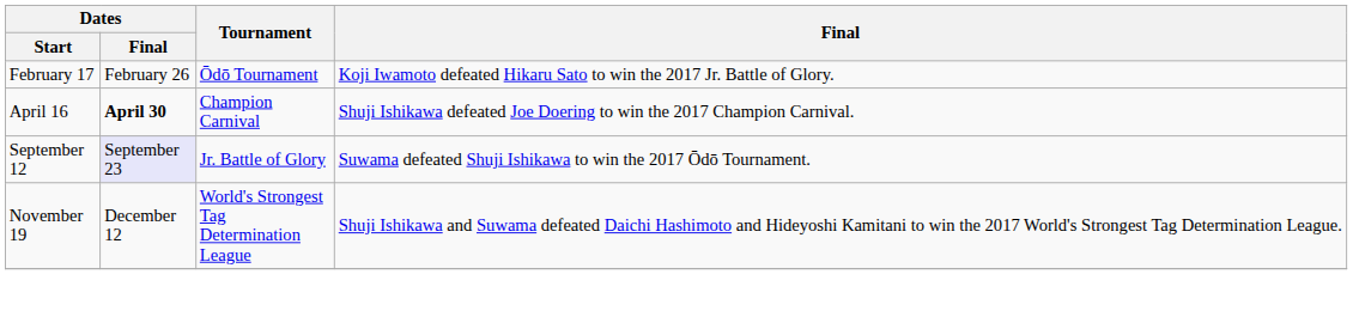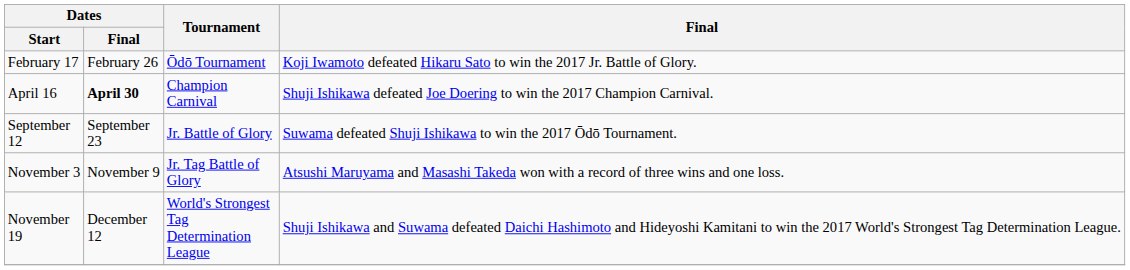September 12 | Dates / Final: lavender background -> no background
+ row: November 3 | November 9 | Jr. Tag Battle of Glory | Atsushi Maruyama and Masashi Takeda won with a record of three wins and one loss.
